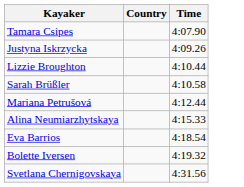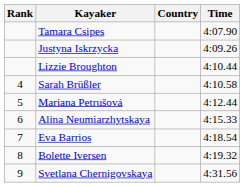+ column: Rank | 4 | 5 | 6 | 7 | 8 | 9
